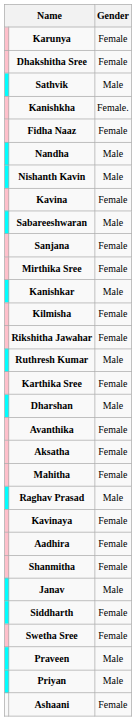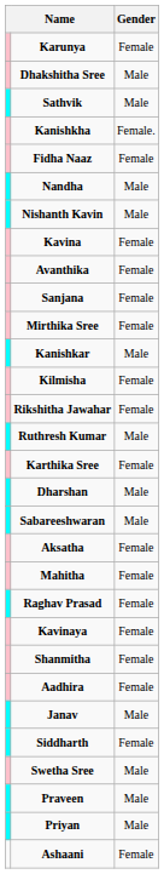Dhakshitha Sree | Gender: Female -> Male
rows swapped: Avanthika <-> Sabareeshwaran
Raghav Prasad | Gender: Male -> Female
rows swapped: Shanmitha <-> Aadhira
Swetha Sree | Gender: Female -> Male
